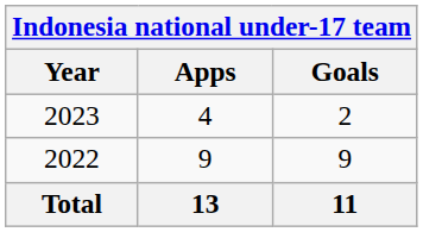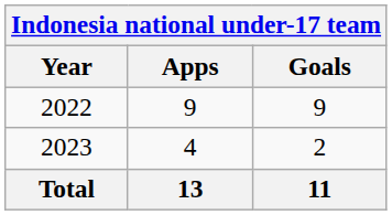rows swapped: 2022 <-> 2023
